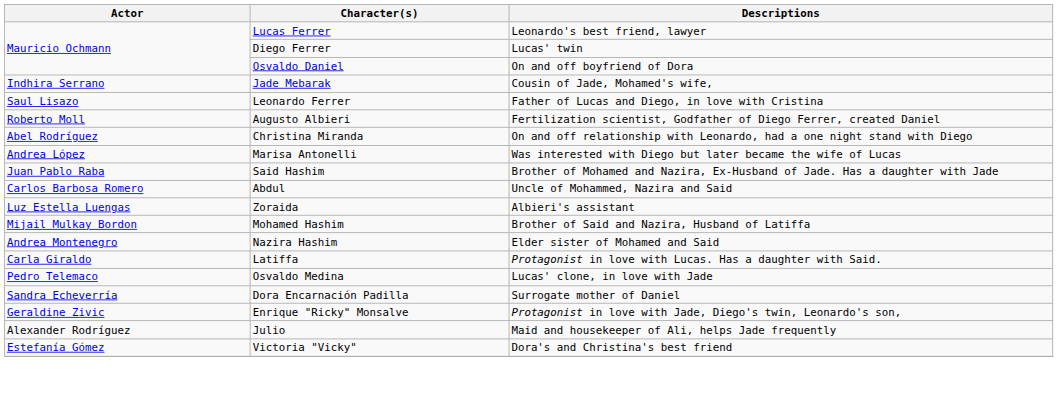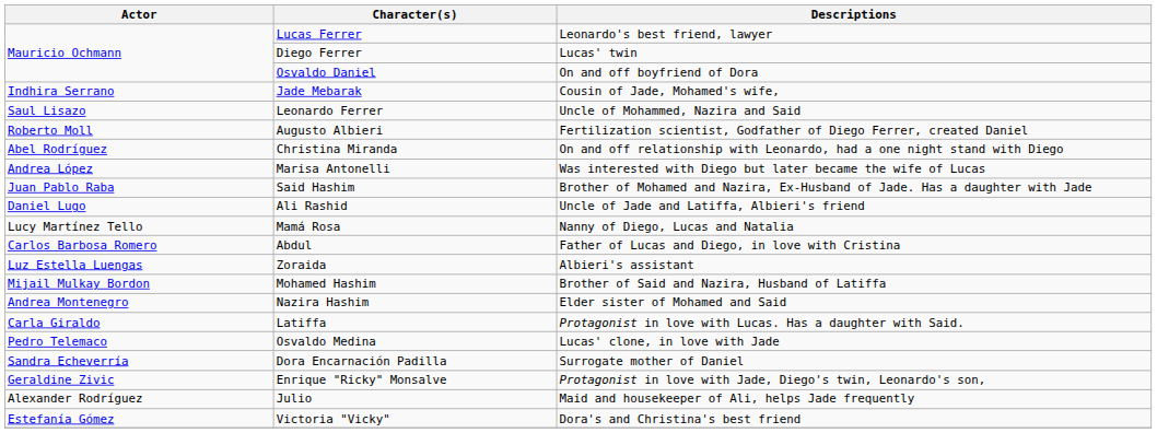Leonardo Ferrer | Descriptions: Father of Lucas and Diego, in love with Cristina -> Uncle of Mohammed, Nazira and Said
+ row: Daniel Lugo | Ali Rashid | Uncle of Jade and Latiffa, Albieri's friend
+ row: Lucy Martínez Tello | Mamá Rosa | Nanny of Diego, Lucas and Natalia
Abdul | Descriptions: Uncle of Mohammed, Nazira and Said -> Father of Lucas and Diego, in love with Cristina
